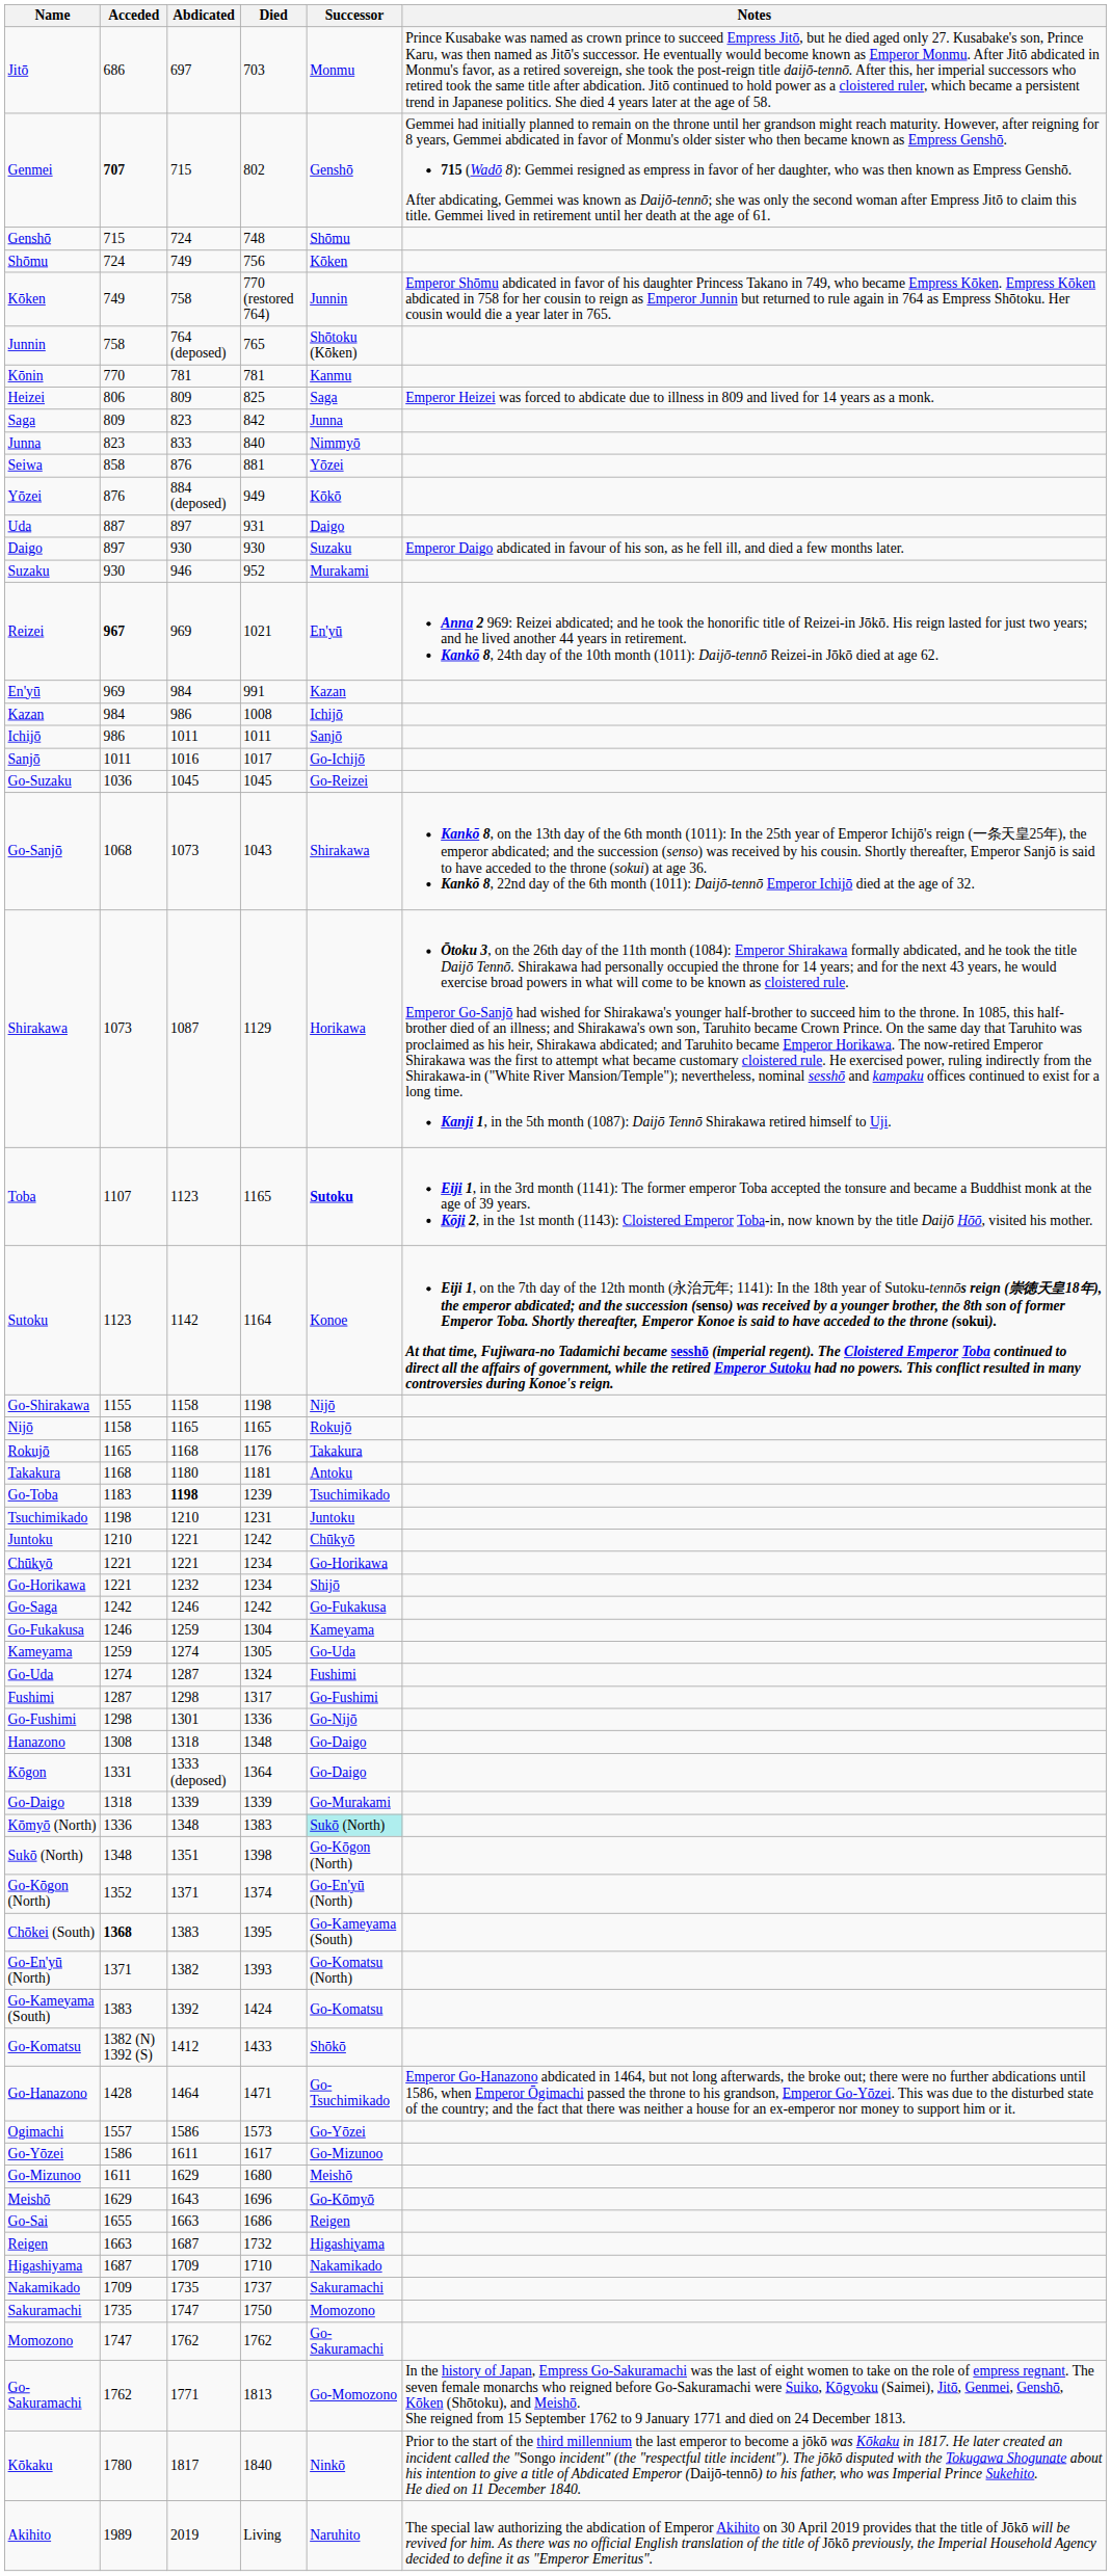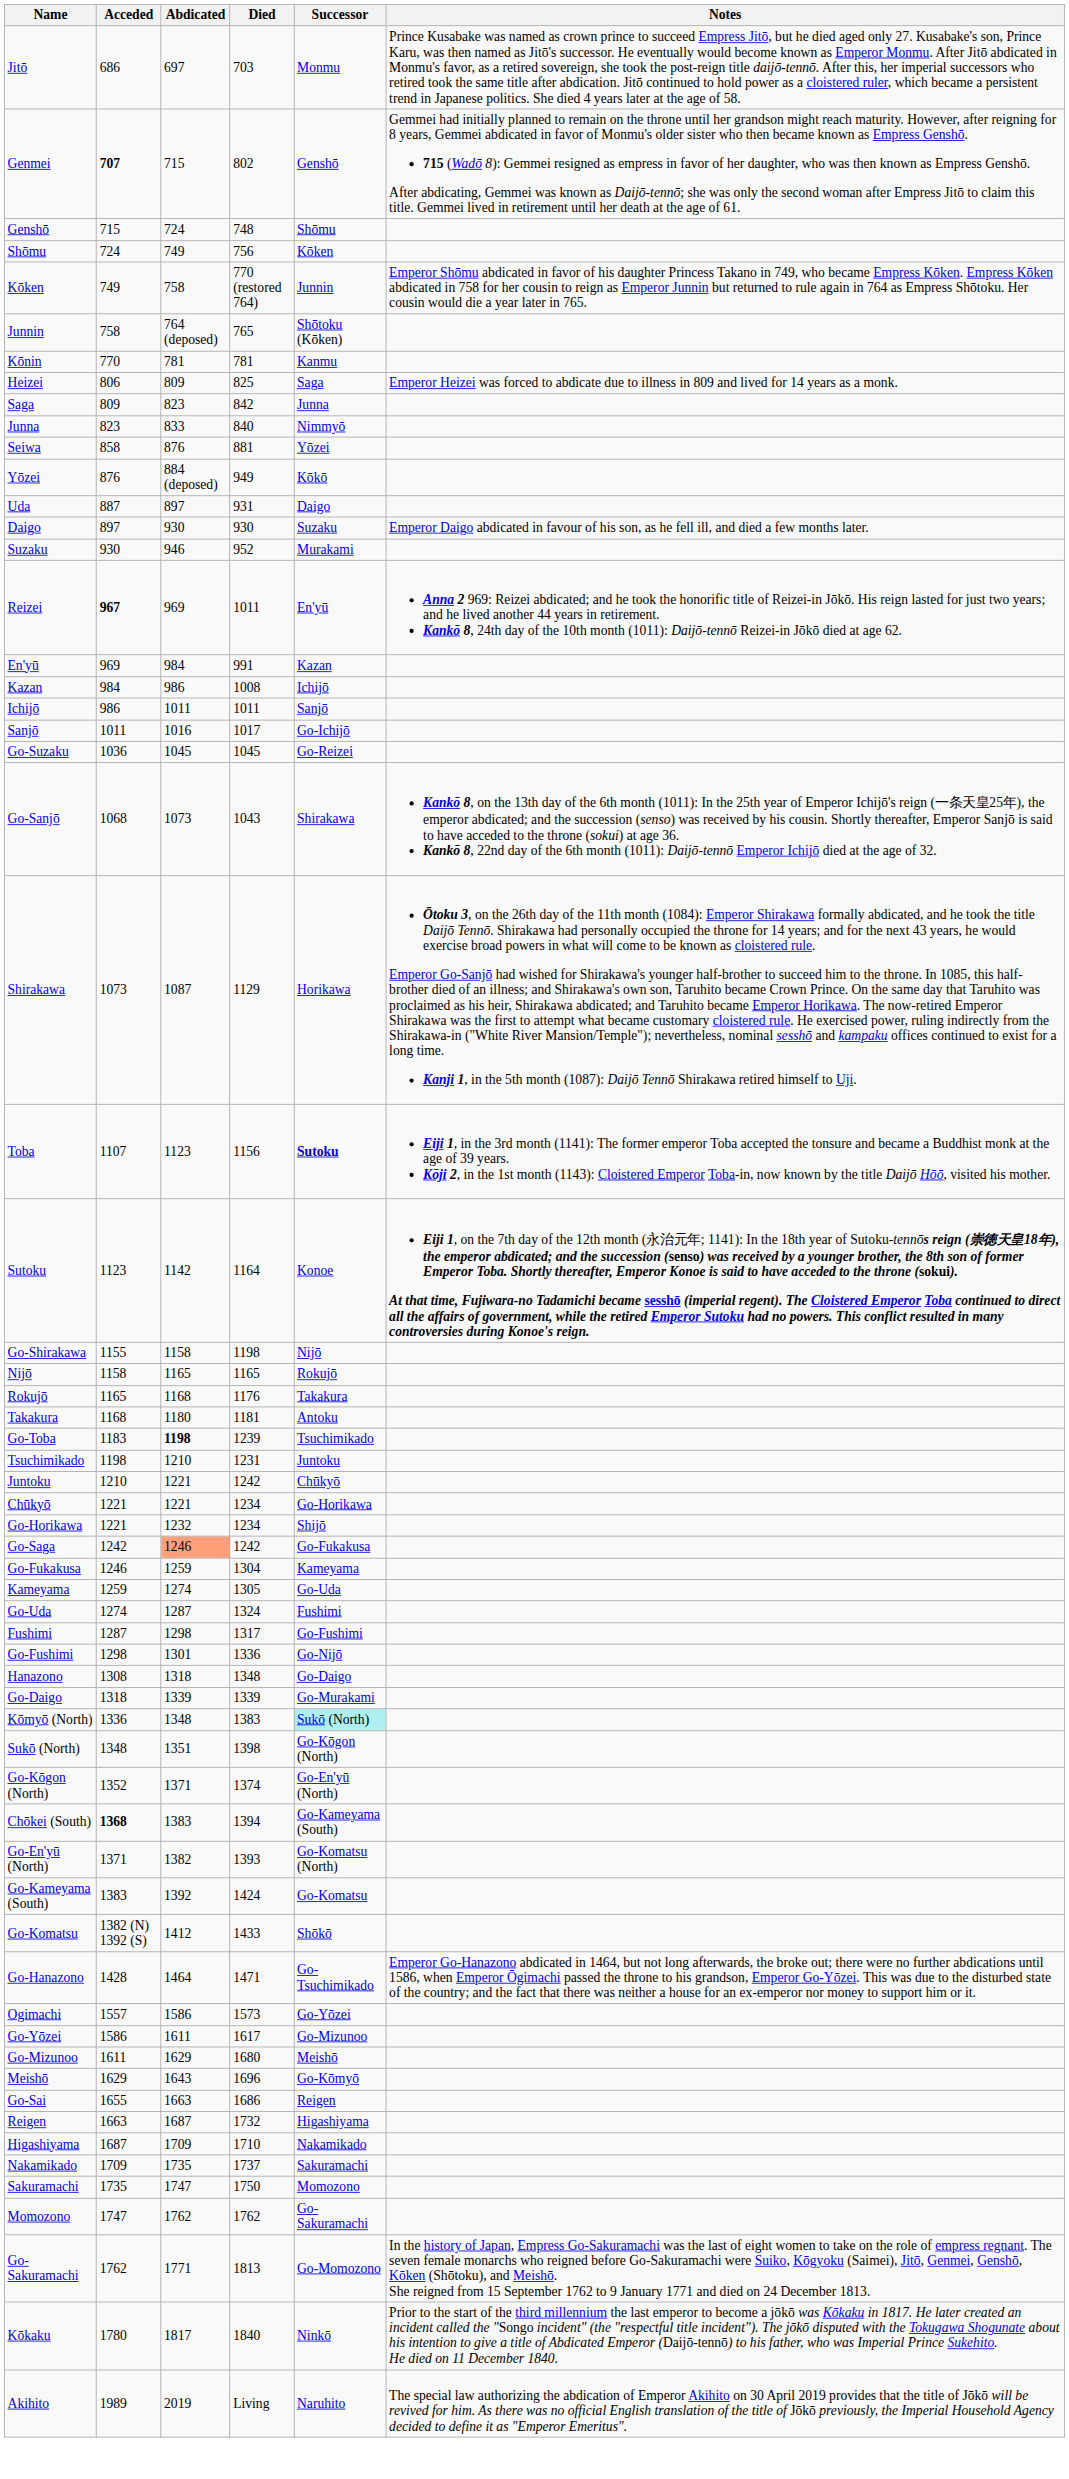Reizei | Died: 1021 -> 1011
Toba | Died: 1165 -> 1156
Go-Saga | Abdicated: no background -> lightsalmon background
- row: Kōgon | 1331 | 1333 (deposed) | 1364 | Go-Daigo
Chōkei (South) | Died: 1395 -> 1394
